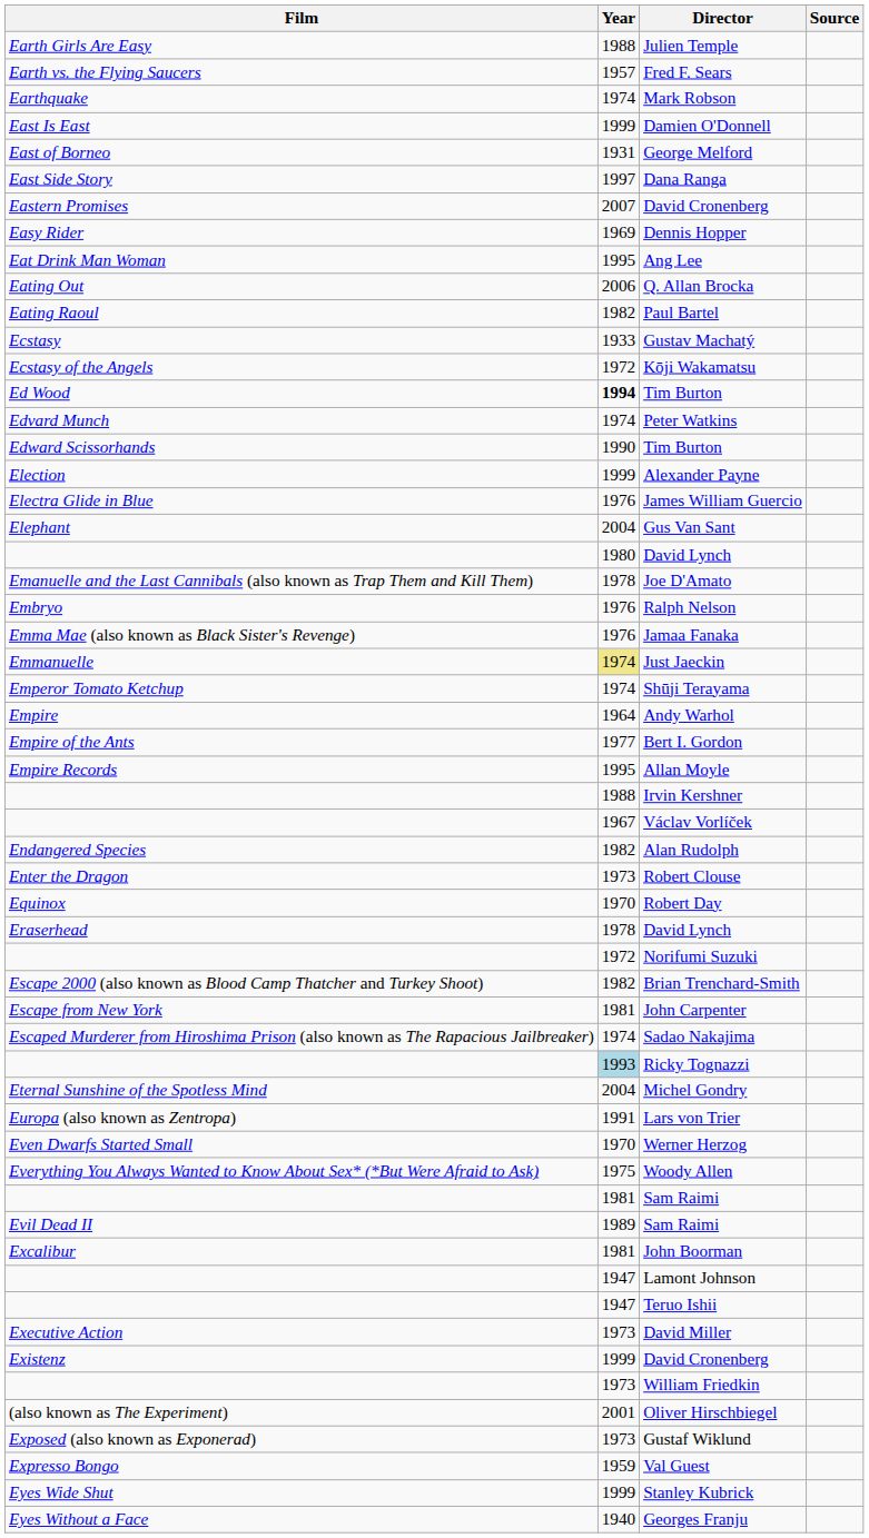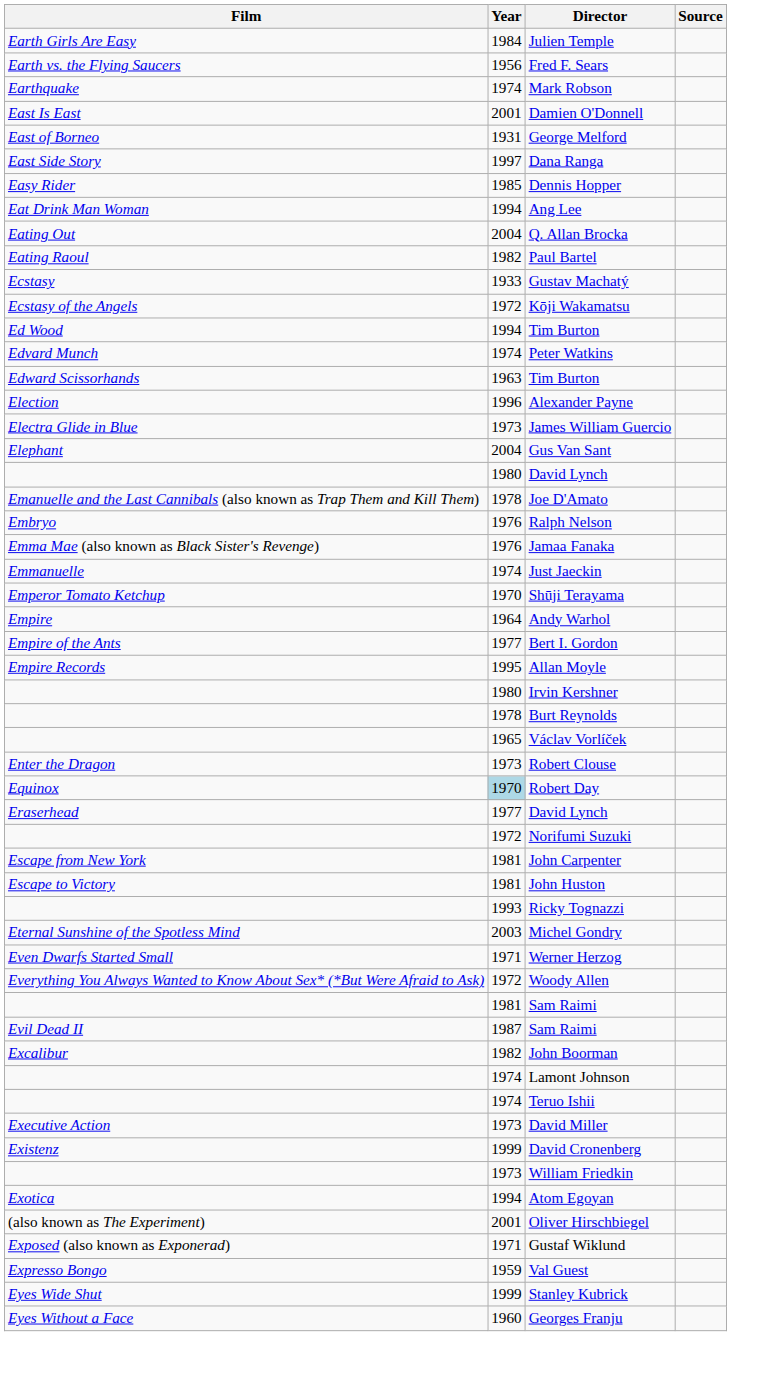Julien Temple | Year: 1988 -> 1984
Fred F. Sears | Year: 1957 -> 1956
Damien O'Donnell | Year: 1999 -> 2001
- row: Eastern Promises | 2007 | David Cronenberg
Dennis Hopper | Year: 1969 -> 1985
Ang Lee | Year: 1995 -> 1994
Q. Allan Brocka | Year: 2006 -> 2004
Ed Wood / Tim Burton | Year: bold -> normal
Edward Scissorhands / Tim Burton | Year: 1990 -> 1963
Alexander Payne | Year: 1999 -> 1996
James William Guercio | Year: 1976 -> 1973
Just Jaeckin | Year: khaki background -> no background
Shūji Terayama | Year: 1974 -> 1970
Irvin Kershner | Year: 1988 -> 1980
+ row: 1978 | Burt Reynolds
Václav Vorlíček | Year: 1967 -> 1965
- row: Endangered Species | 1982 | Alan Rudolph
Robert Day | Year: no background -> lightblue background
Eraserhead / David Lynch | Year: 1978 -> 1977
- row: Escape 2000 (also known as Blood Camp Thatcher and Turkey Shoot) | 1982 | Brian Trenchard-Smith
+ row: Escape to Victory | 1981 | John Huston
- row: Escaped Murderer from Hiroshima Prison (also known as The Rapacious Jailbreaker) | 1974 | Sadao Nakajima
Ricky Tognazzi | Year: lightblue background -> no background
Michel Gondry | Year: 2004 -> 2003
- row: Europa (also known as Zentropa) | 1991 | Lars von Trier
Werner Herzog | Year: 1970 -> 1971
Woody Allen | Year: 1975 -> 1972
Evil Dead II / Sam Raimi | Year: 1989 -> 1987
John Boorman | Year: 1981 -> 1982
Lamont Johnson | Year: 1947 -> 1974
Teruo Ishii | Year: 1947 -> 1974
+ row: Exotica | 1994 | Atom Egoyan
Gustaf Wiklund | Year: 1973 -> 1971
Georges Franju | Year: 1940 -> 1960
